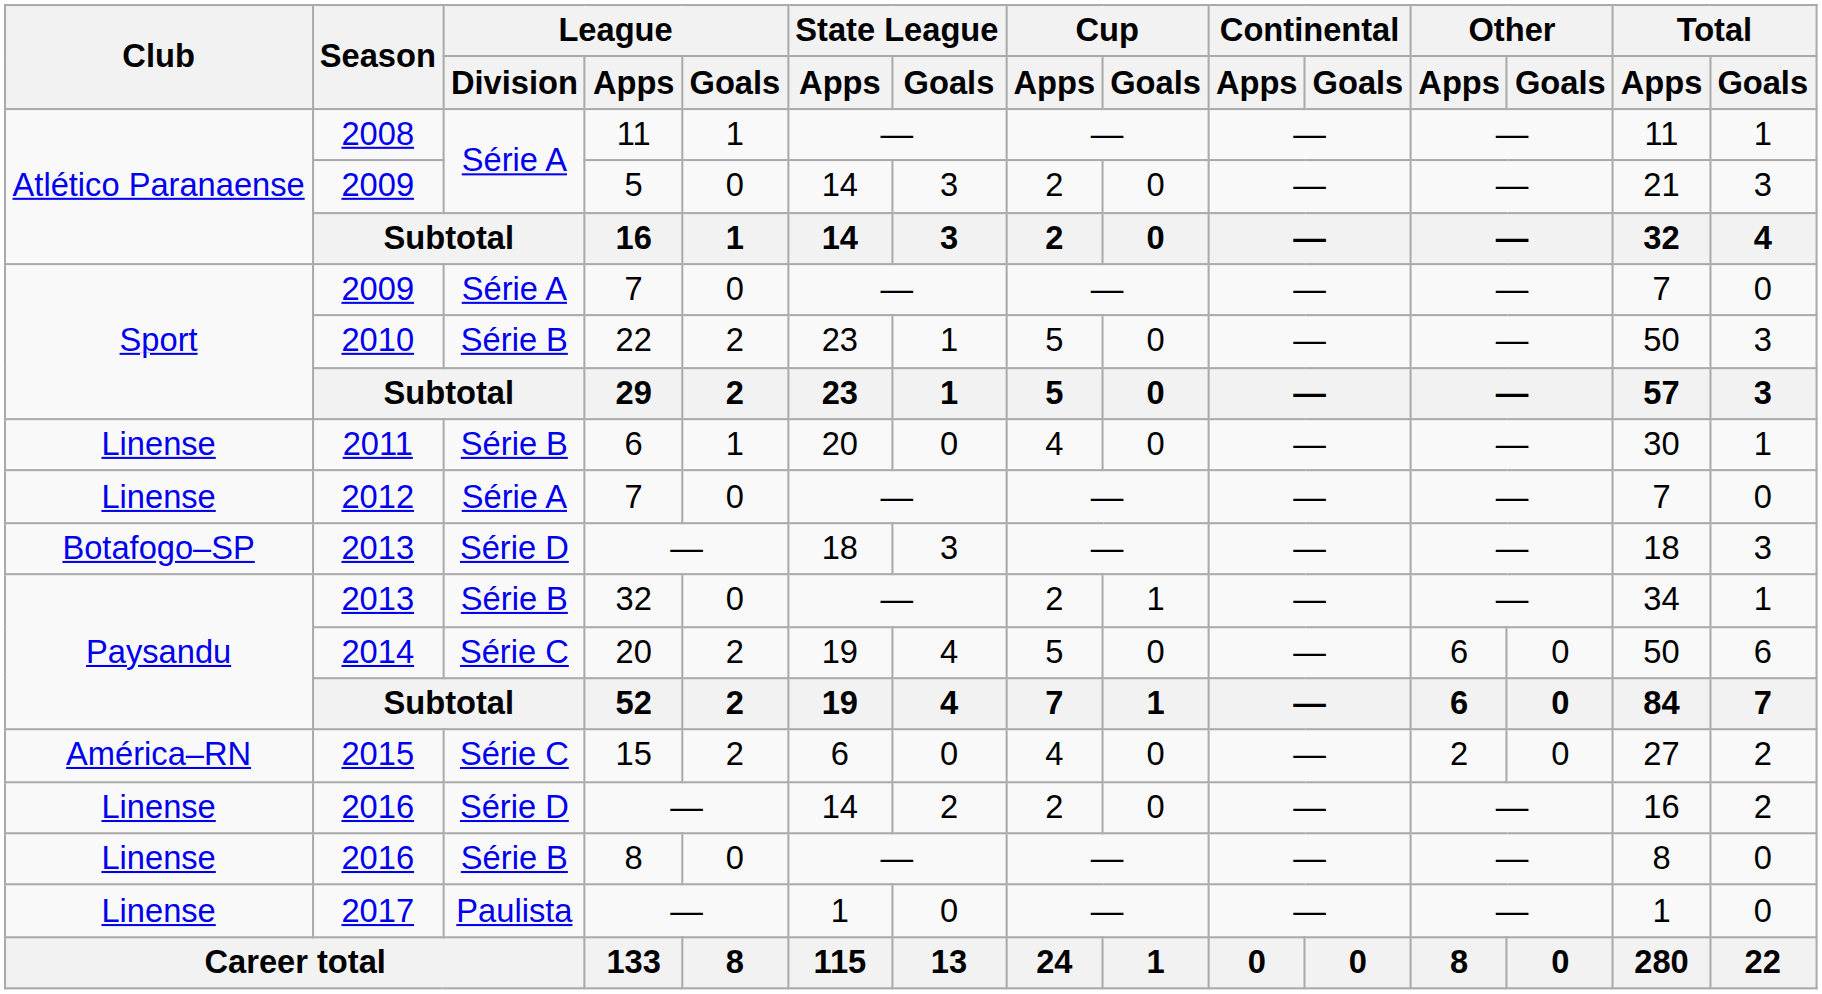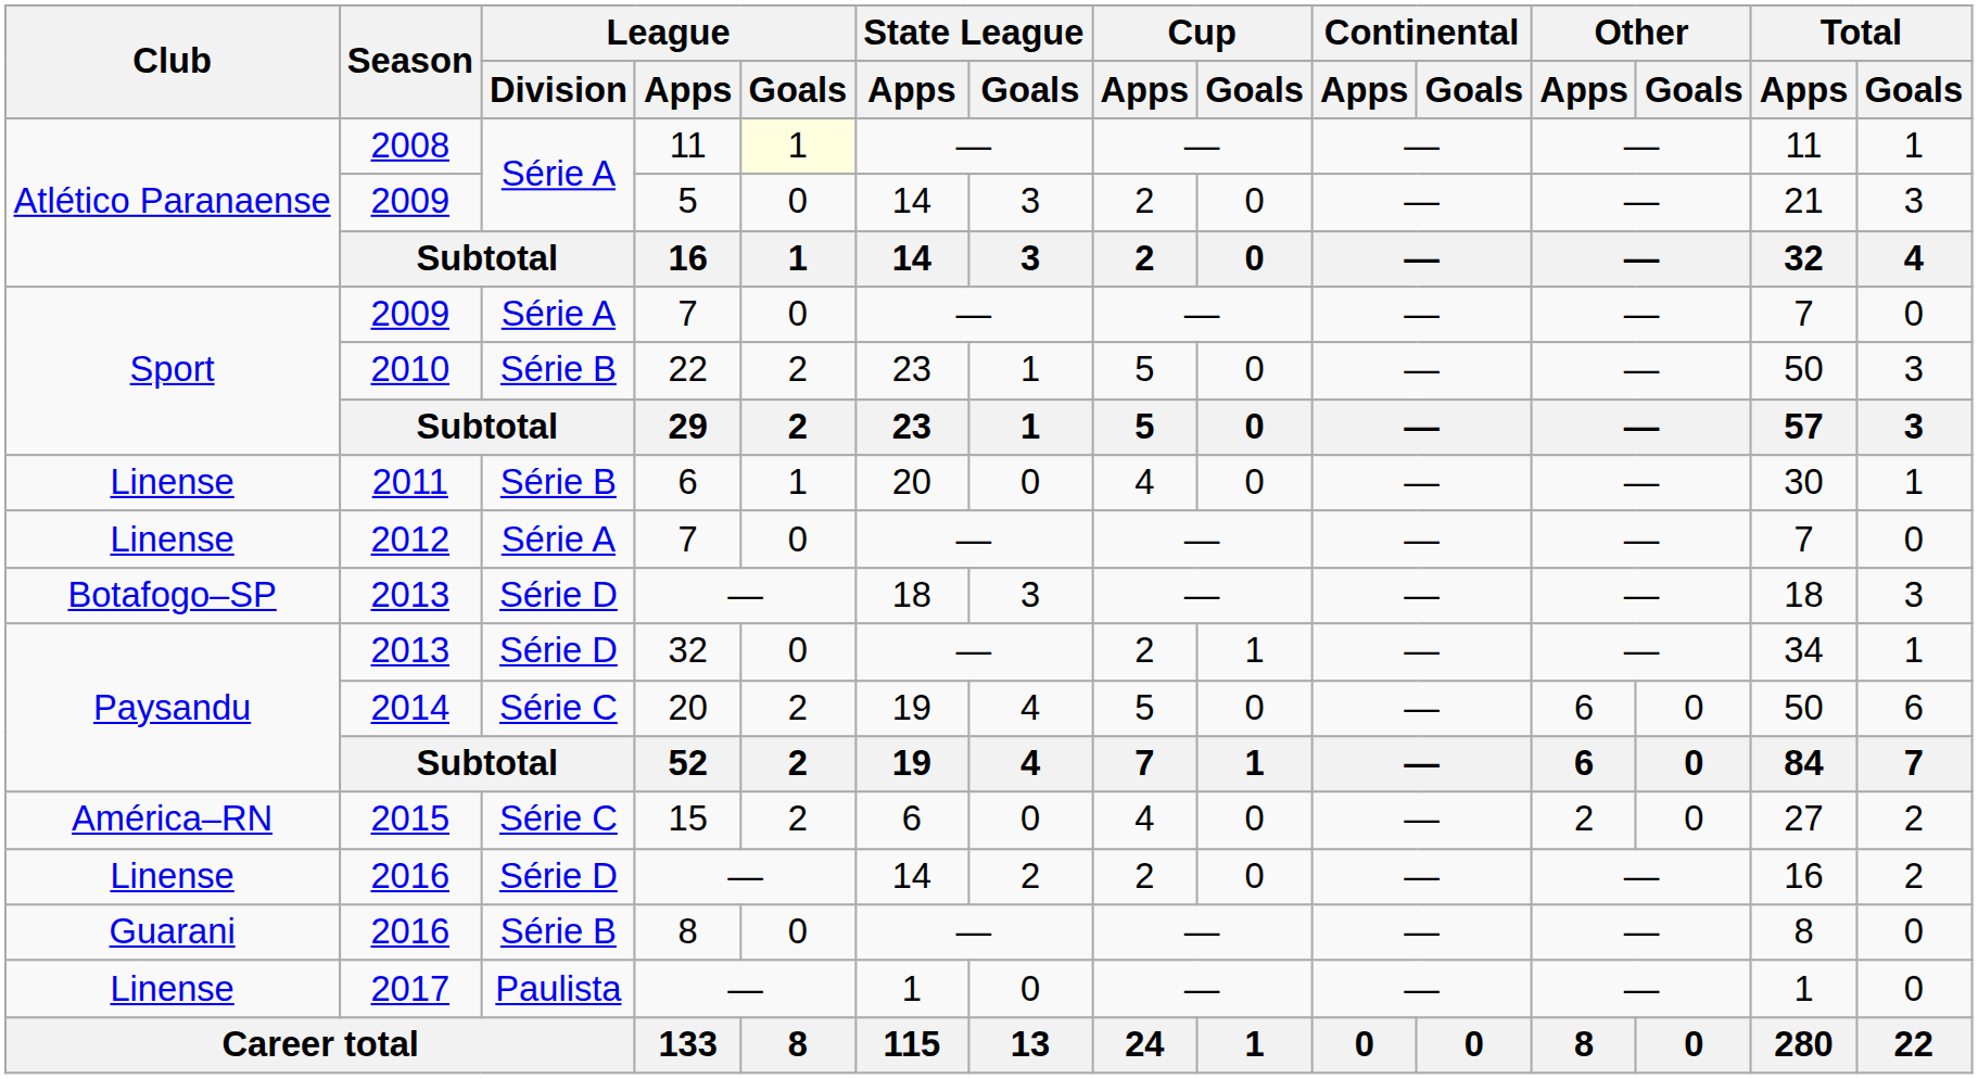2008 | League / Goals: no background -> lightyellow background
2013 / 32 | League / Division: Série B -> Série D
2016 / 8 | Club: Linense -> Guarani
